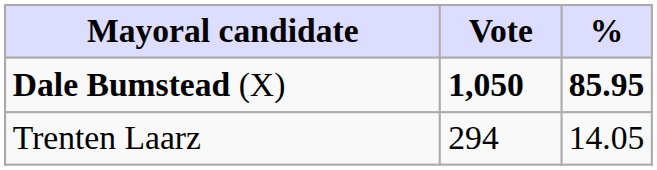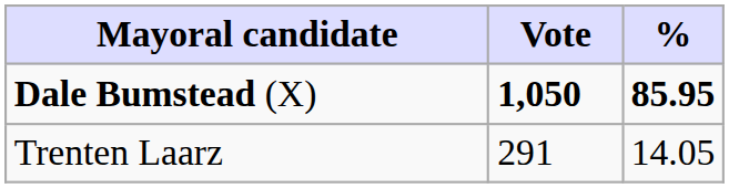Trenten Laarz | Vote: 294 -> 291
